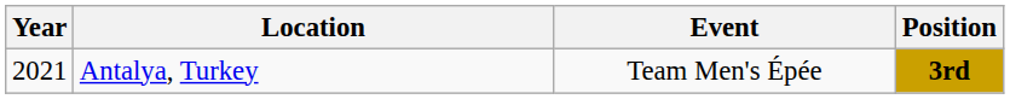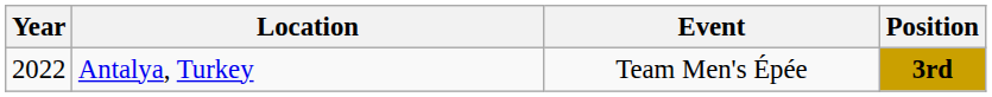Antalya, Turkey | Year: 2021 -> 2022
